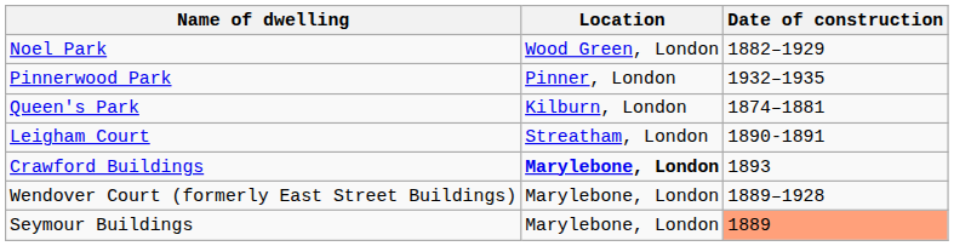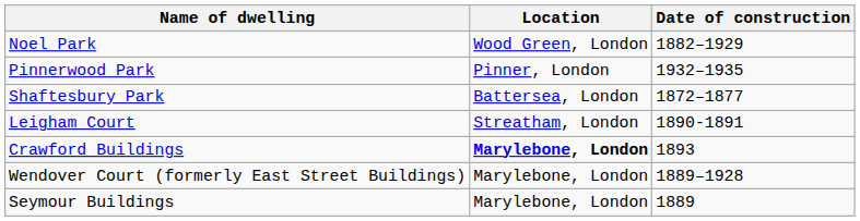- row: Queen's Park | Kilburn, London | 1874–1881
+ row: Shaftesbury Park | Battersea, London | 1872–1877
Seymour Buildings | Date of construction: lightsalmon background -> no background
